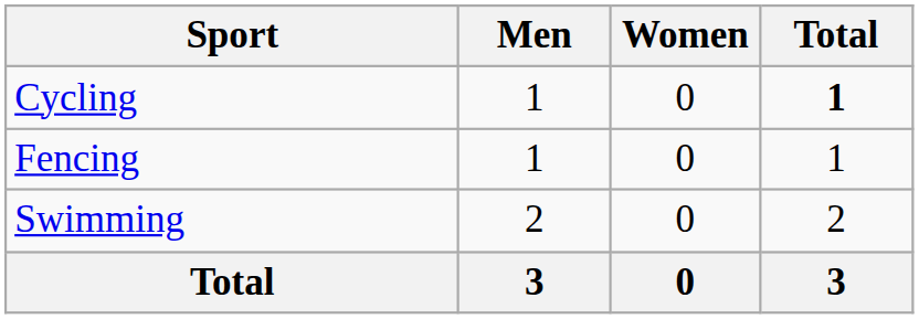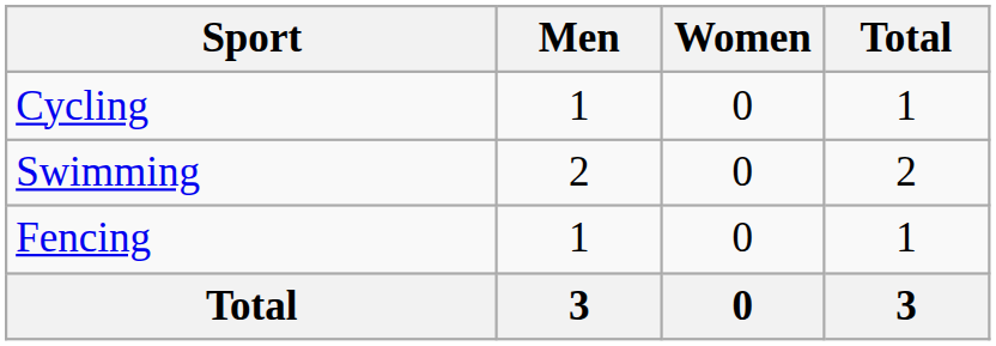Cycling | Total: bold -> normal
rows swapped: Fencing <-> Swimming
